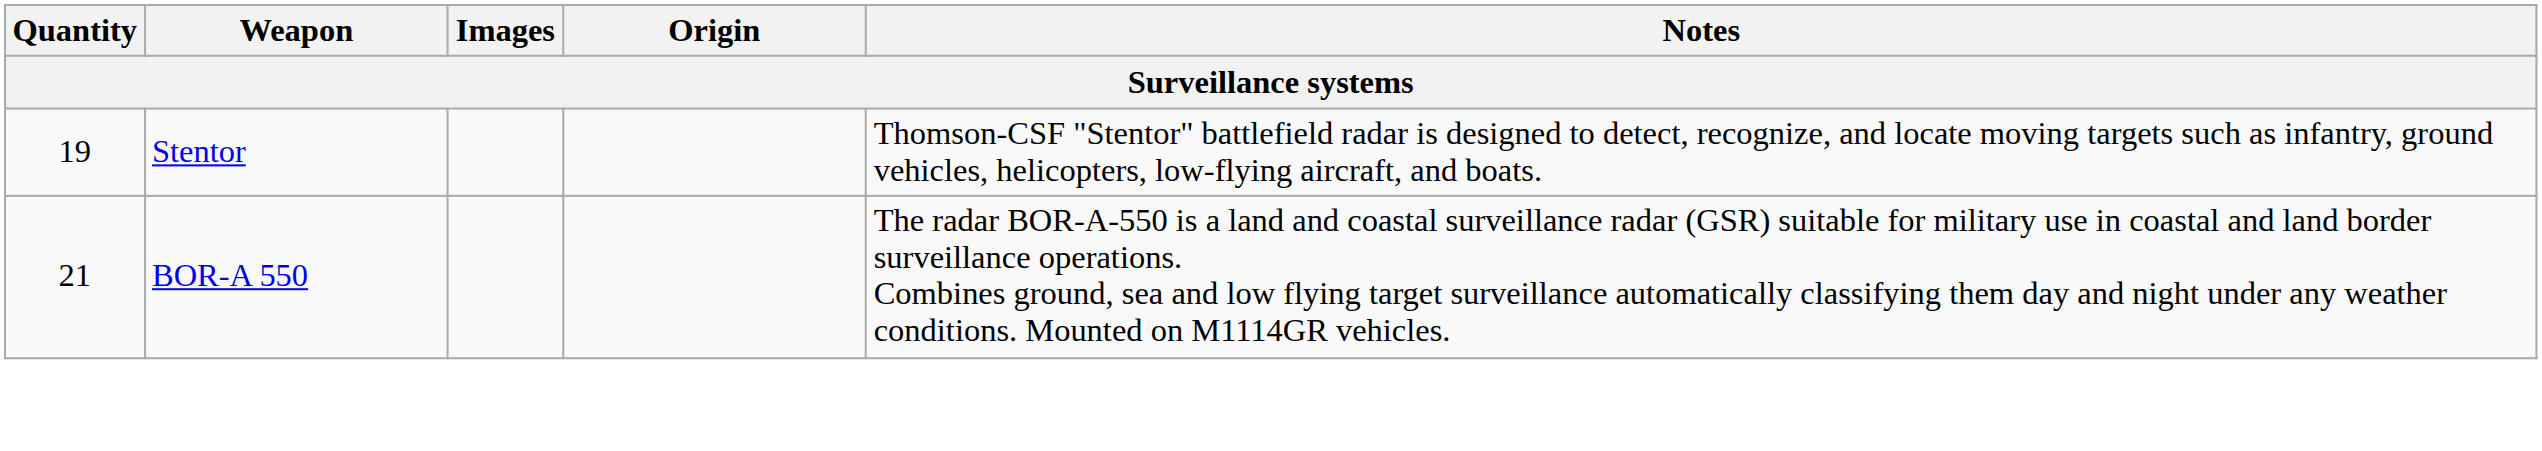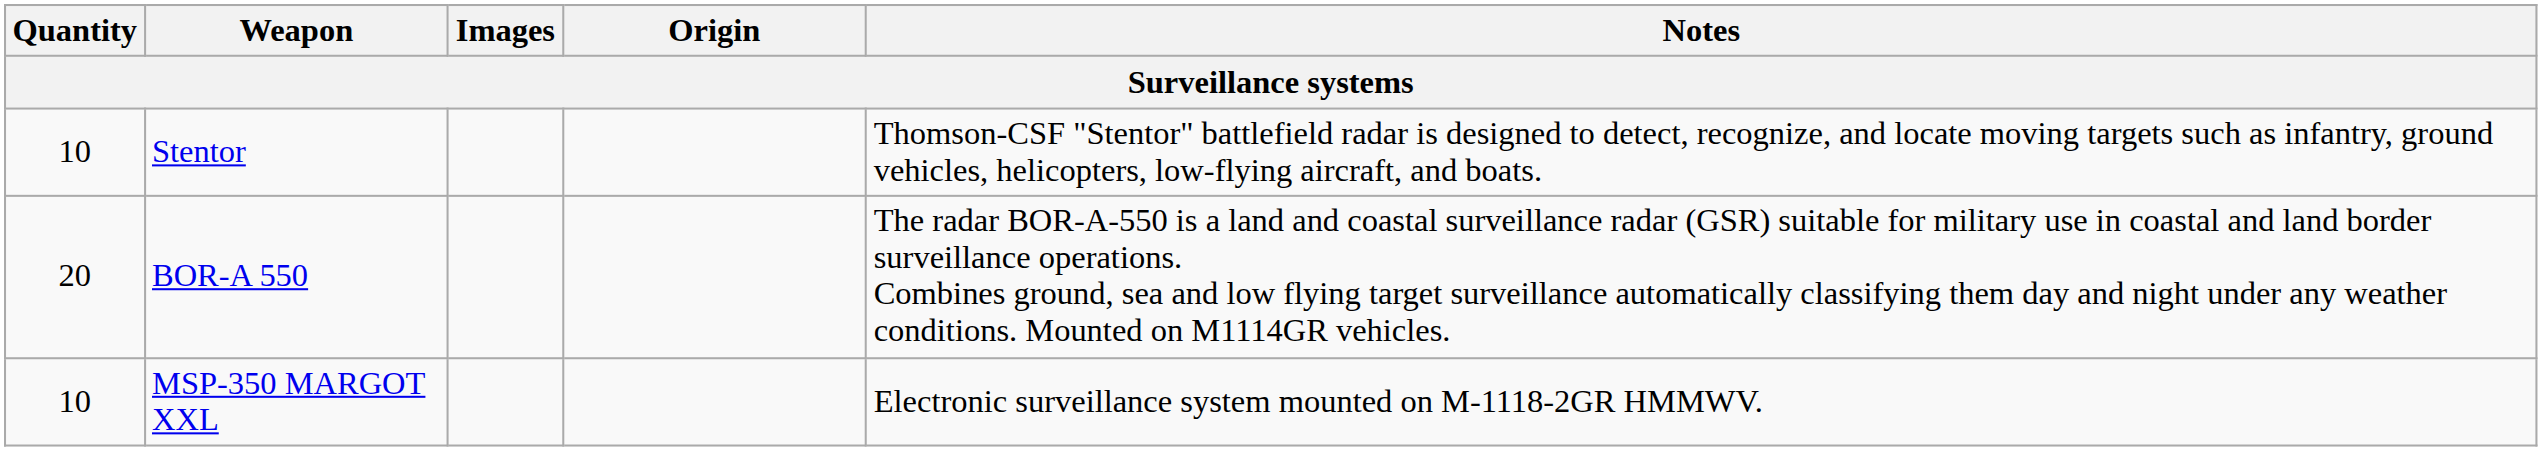Stentor | Quantity: 19 -> 10
BOR-A 550 | Quantity: 21 -> 20
+ row: 10 | MSP-350 MARGOT XXL | Electronic surveillance system mounted on M-1118-2GR HMMWV.
